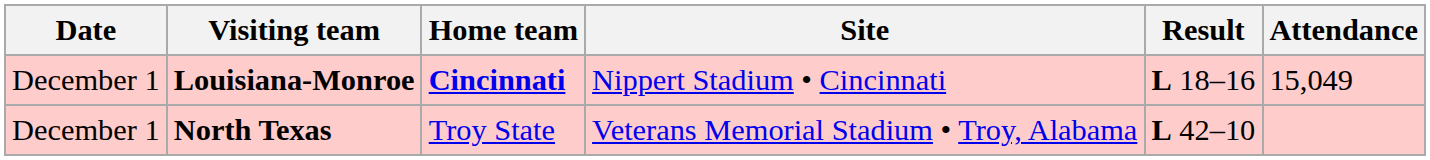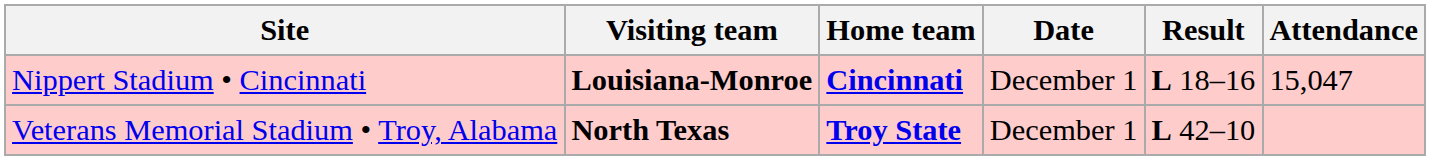columns swapped: Date <-> Site
Louisiana-Monroe | Attendance: 15,049 -> 15,047
North Texas | Home team: normal -> bold
